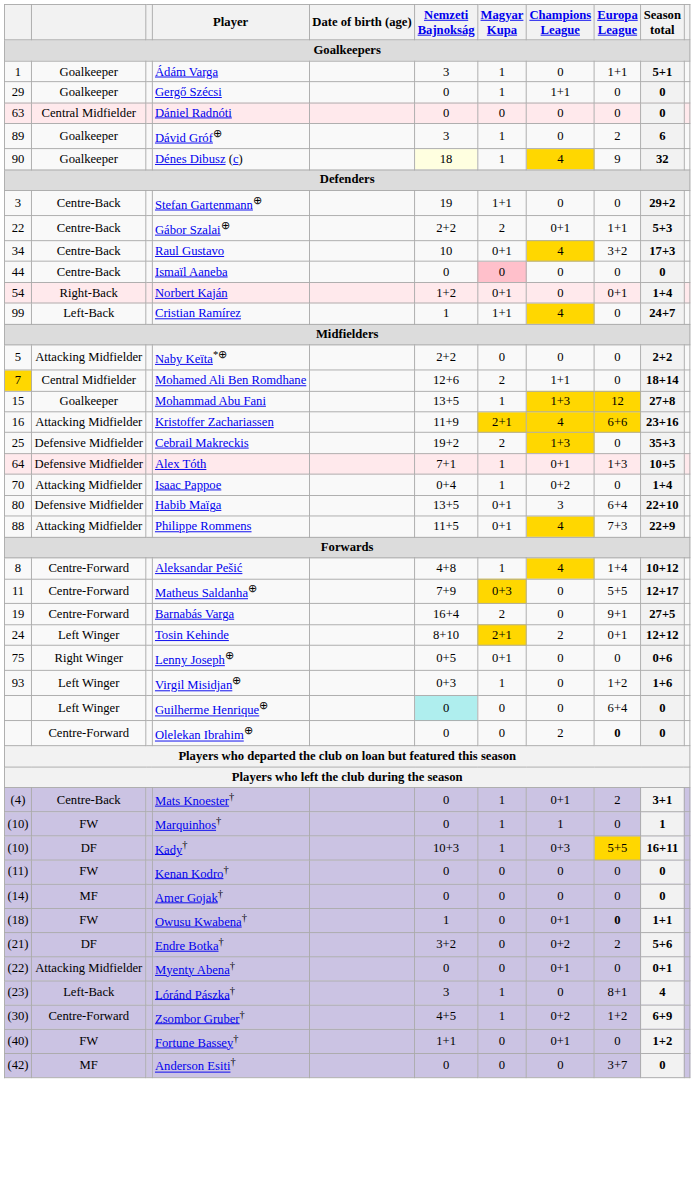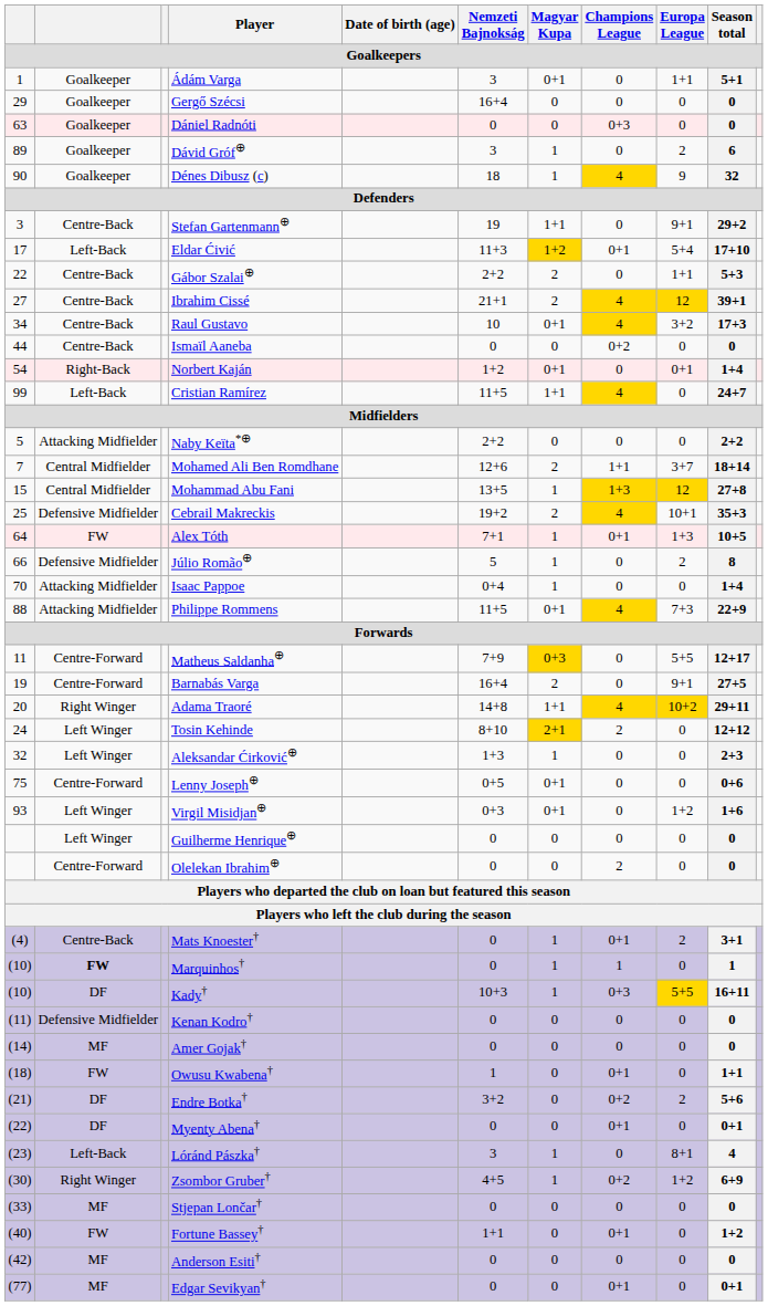Ádám Varga | Magyar Kupa: 1 -> 0+1
Gergő Szécsi | Nemzeti Bajnokság: 0 -> 16+4
Gergő Szécsi | Magyar Kupa: 1 -> 0
Gergő Szécsi | Champions League: 1+1 -> 0
Dániel Radnóti | column 2: Central Midfielder -> Goalkeeper
Dániel Radnóti | Champions League: 0 -> 0+3
Dénes Dibusz (c) | Nemzeti Bajnokság: lightyellow background -> no background
Stefan Gartenmann⊕ | Europa League: 0 -> 9+1
+ row: 17 | Left-Back | Eldar Ćivić | 11+3 | 1+2 | 0+1 | 5+4 | 17+10
Gábor Szalai⊕ | Champions League: 0+1 -> 0
+ row: 27 | Centre-Back | Ibrahim Cissé | 21+1 | 2 | 4 | 12 | 39+1
Ismaïl Aaneba | Magyar Kupa: pink background -> no background
Ismaïl Aaneba | Champions League: 0 -> 0+2
Cristian Ramírez | Nemzeti Bajnokság: 1 -> 11+5
Mohamed Ali Ben Romdhane | column 1: gold background -> no background
Mohamed Ali Ben Romdhane | Europa League: 0 -> 3+7
Mohammad Abu Fani | column 2: Goalkeeper -> Central Midfielder
- row: 16 | Attacking Midfielder | Kristoffer Zachariassen | 11+9 | 2+1 | 4 | 6+6 | 23+16
Cebrail Makreckis | Champions League: 1+3 -> 4
Cebrail Makreckis | Europa League: 0 -> 10+1
Alex Tóth | column 2: Defensive Midfielder -> FW
+ row: 66 | Defensive Midfielder | Júlio Romão⊕ | 5 | 1 | 0 | 2 | 8
Isaac Pappoe | Champions League: 0+2 -> 0
- row: 80 | Defensive Midfielder | Habib Maïga | 13+5 | 0+1 | 3 | 6+4 | 22+10
- row: 8 | Centre-Forward | Aleksandar Pešić | 4+8 | 1 | 4 | 1+4 | 10+12
+ row: 20 | Right Winger | Adama Traoré | 14+8 | 1+1 | 4 | 10+2 | 29+11
Tosin Kehinde | Europa League: 0+1 -> 0
+ row: 32 | Left Winger | Aleksandar Ćirković⊕ | 1+3 | 1 | 0 | 0 | 2+3
Lenny Joseph⊕ | column 2: Right Winger -> Centre-Forward
Virgil Misidjan⊕ | Magyar Kupa: 1 -> 0+1
Guilherme Henrique⊕ | Nemzeti Bajnokság: paleturquoise background -> no background
Guilherme Henrique⊕ | Europa League: 6+4 -> 0
Olelekan Ibrahim⊕ | Europa League: bold -> normal
Marquinhos† | column 2: normal -> bold
Kenan Kodro† | column 2: FW -> Defensive Midfielder
Owusu Kwabena† | Europa League: bold -> normal
Myenty Abena† | column 2: Attacking Midfielder -> DF
Zsombor Gruber† | column 2: Centre-Forward -> Right Winger
+ row: (33) | MF | Stjepan Lončar† | 0 | 0 | 0 | 0 | 0
Anderson Esiti† | Europa League: 3+7 -> 0
+ row: (77) | MF | Edgar Sevikyan† | 0 | 0 | 0+1 | 0 | 0+1
